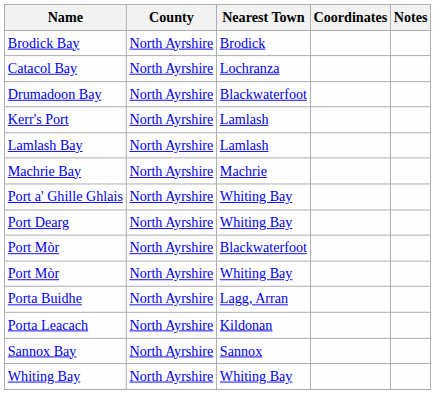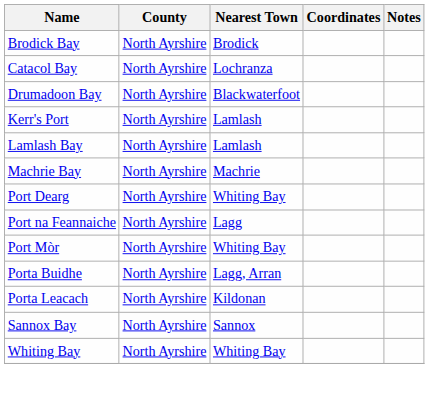- row: Port a' Ghille Ghlais | North Ayrshire | Whiting Bay
+ row: Port na Feannaiche | North Ayrshire | Lagg
- row: Port Mòr | North Ayrshire | Blackwaterfoot
